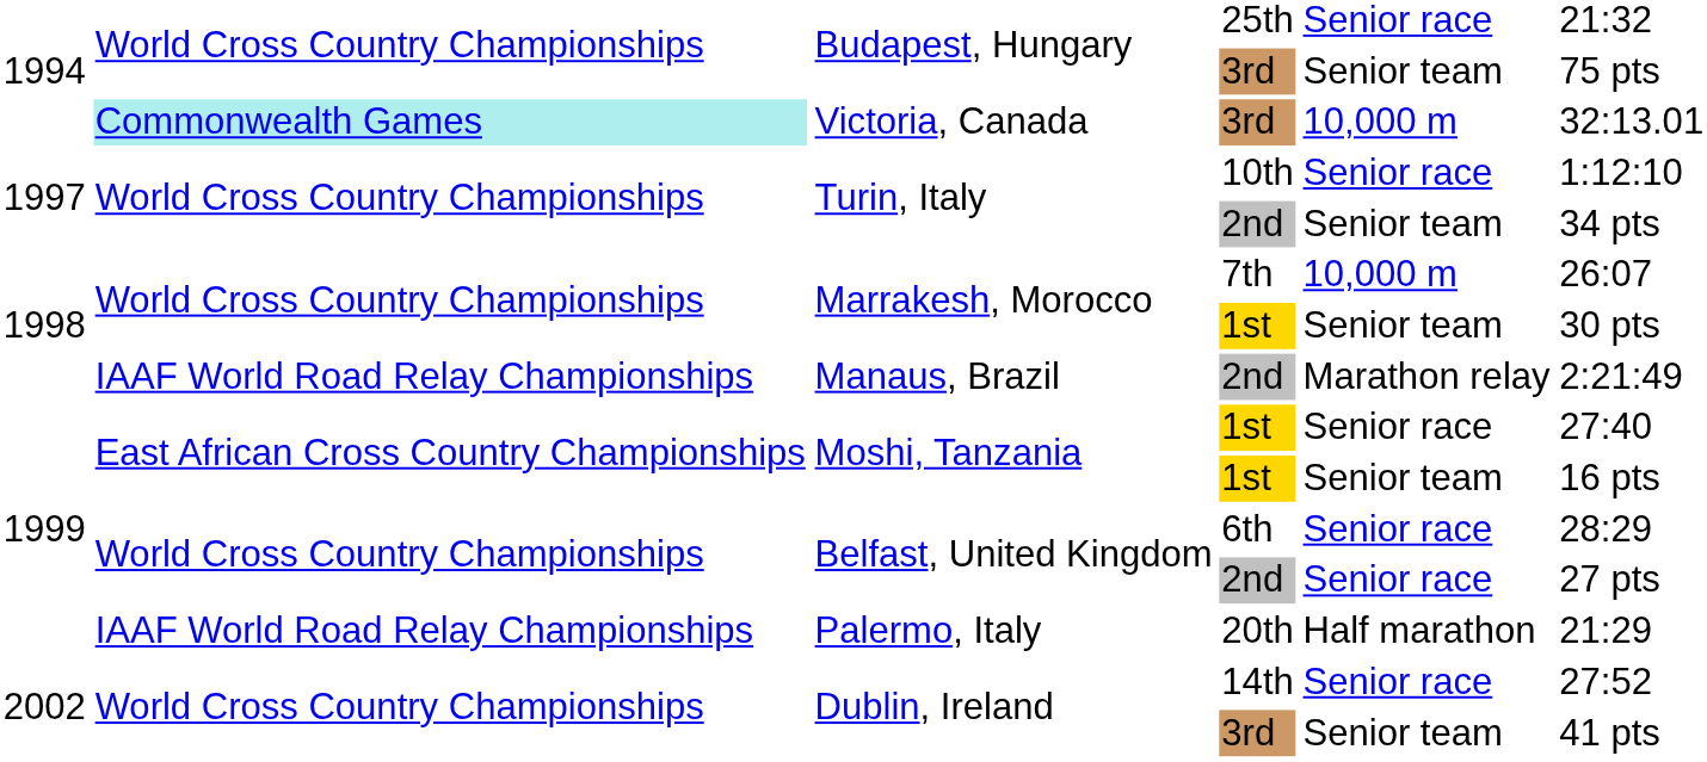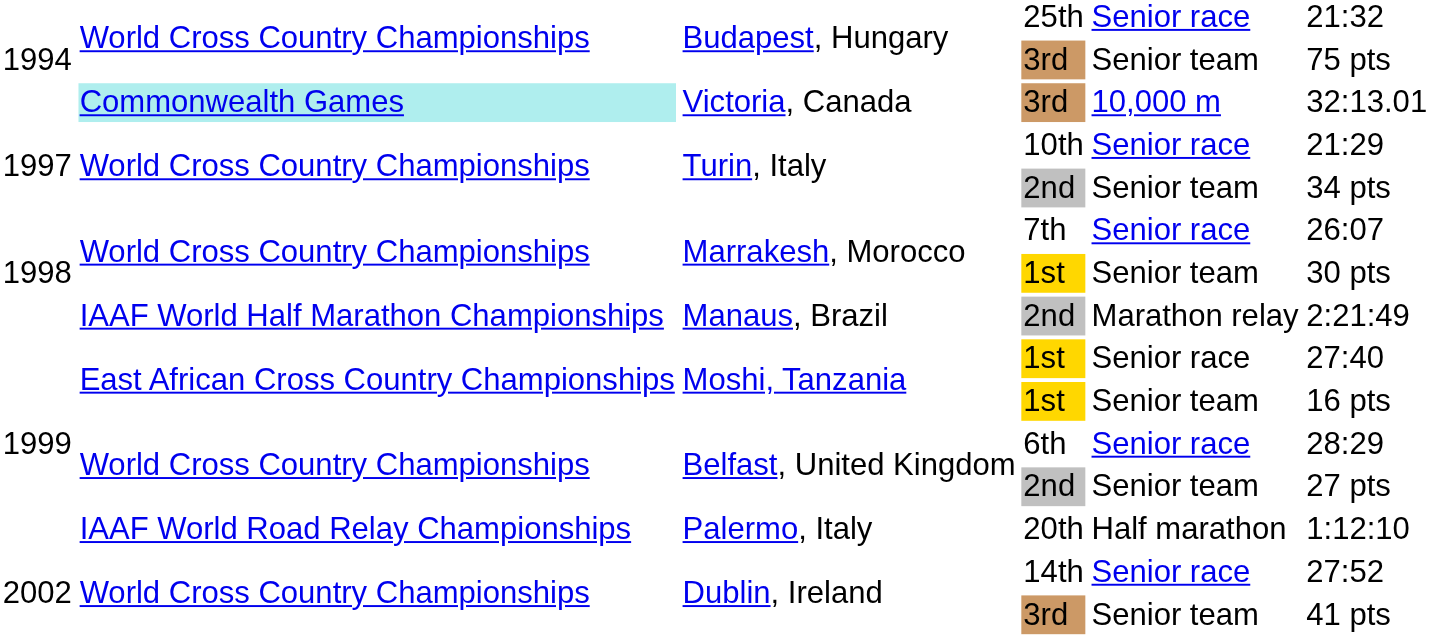Turin, Italy / 10th | column 6: 1:12:10 -> 21:29
Marrakesh, Morocco / 7th | column 5: 10,000 m -> Senior race
Manaus, Brazil | column 2: IAAF World Road Relay Championships -> IAAF World Half Marathon Championships
Belfast, United Kingdom / 2nd | column 5: Senior race -> Senior team
Palermo, Italy | column 6: 21:29 -> 1:12:10
